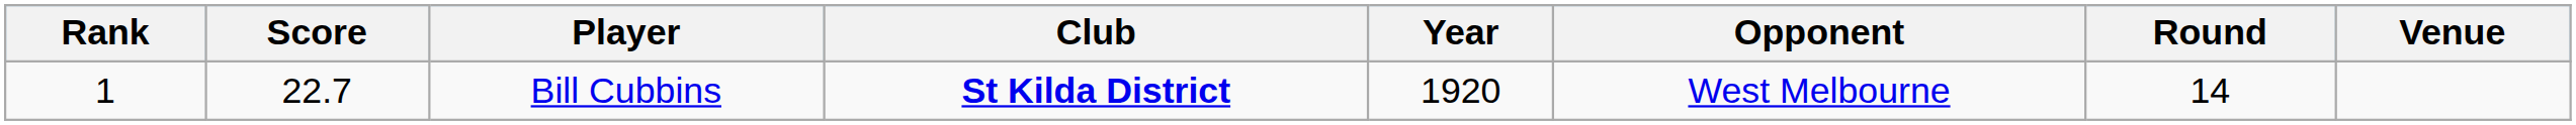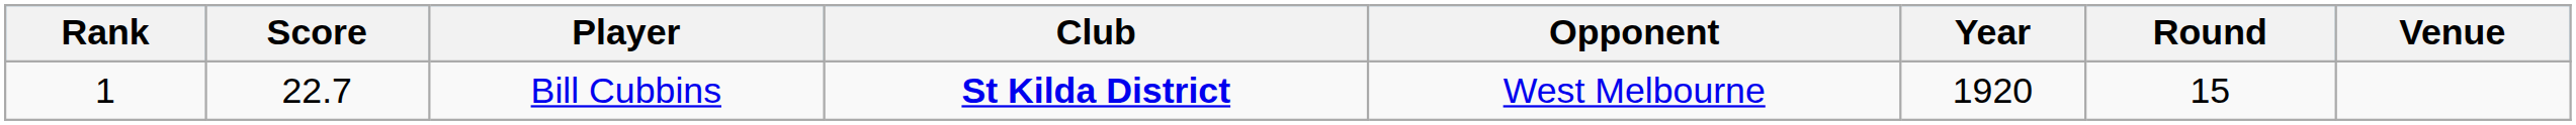columns swapped: Opponent <-> Year
Bill Cubbins | Round: 14 -> 15
